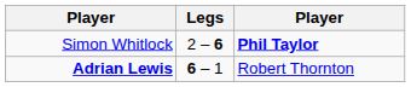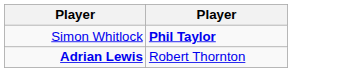- column: Legs | 2 – 6 | 6 – 1
